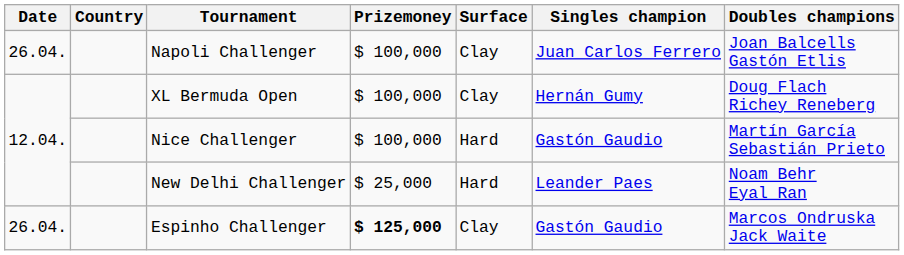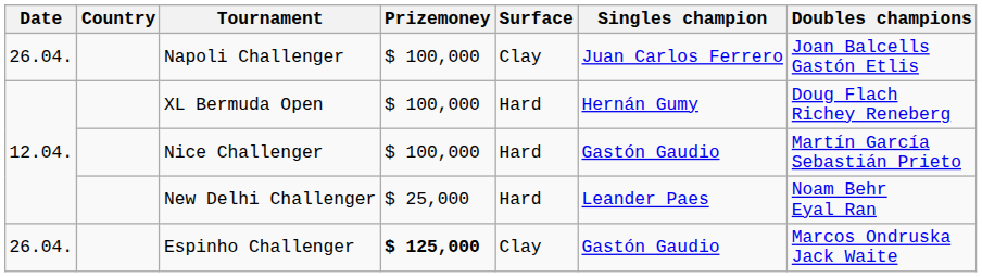XL Bermuda Open | Surface: Clay -> Hard
